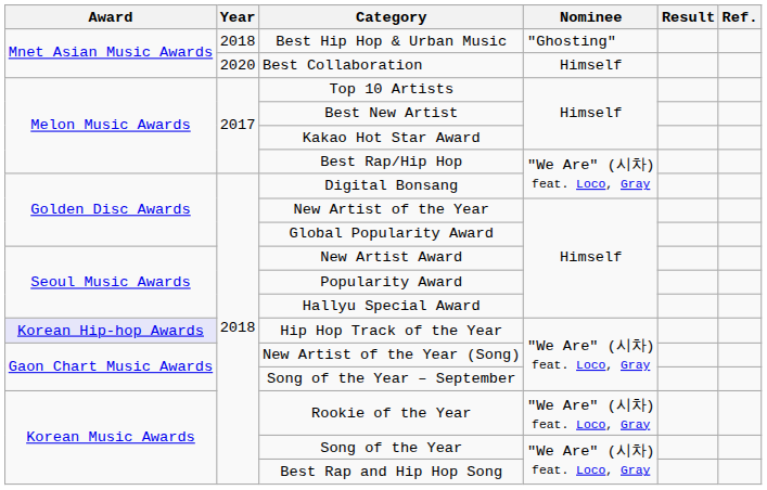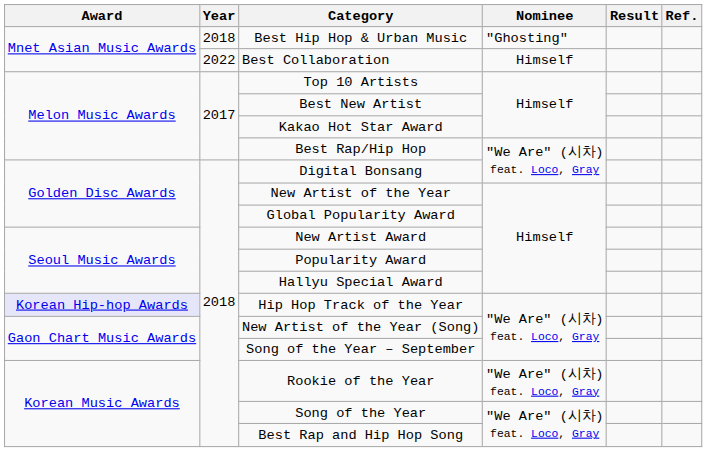Best Collaboration | Year: 2020 -> 2022
